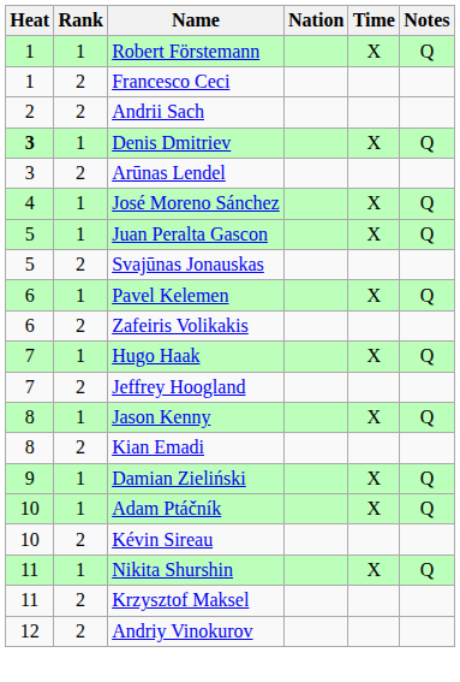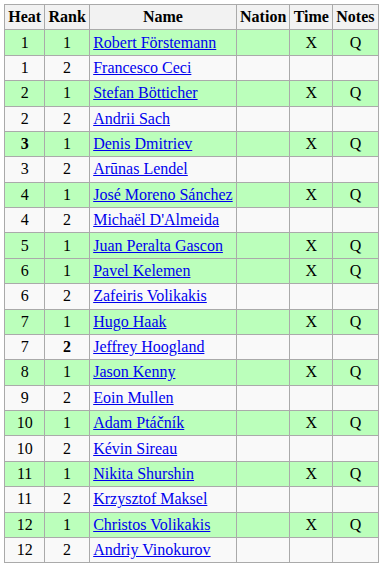+ row: 2 | 1 | Stefan Bötticher | X | Q
+ row: 4 | 2 | Michaël D'Almeida
- row: 5 | 2 | Svajūnas Jonauskas
Jeffrey Hoogland | Rank: normal -> bold
- row: 8 | 2 | Kian Emadi
- row: 9 | 1 | Damian Zieliński | X | Q
+ row: 9 | 2 | Eoin Mullen
+ row: 12 | 1 | Christos Volikakis | X | Q
